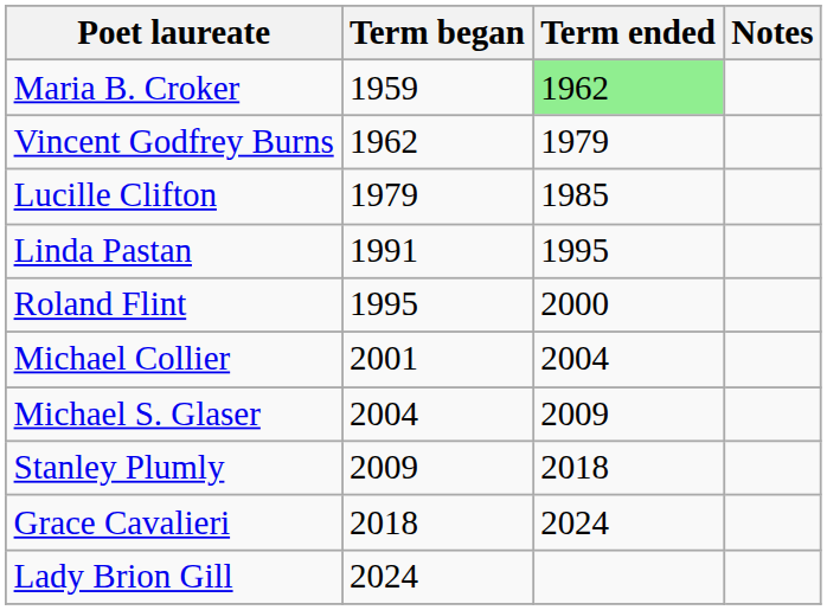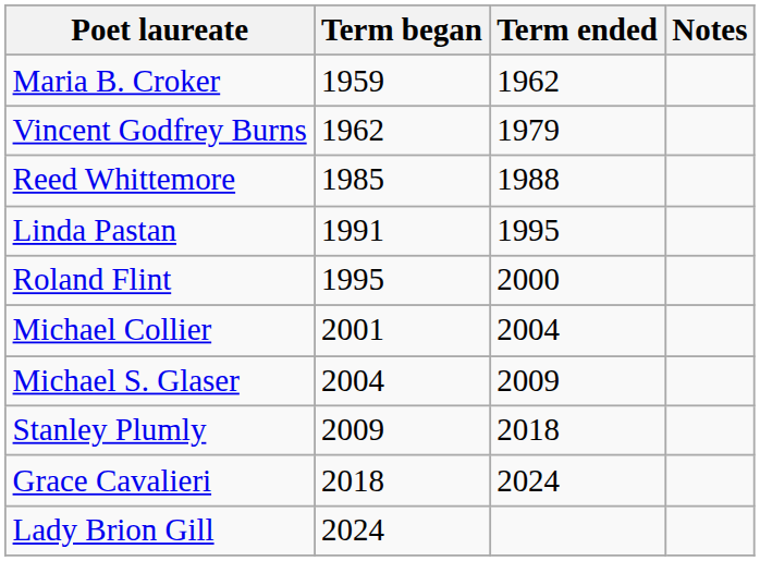Maria B. Croker | Term ended: lightgreen background -> no background
- row: Lucille Clifton | 1979 | 1985
+ row: Reed Whittemore | 1985 | 1988
